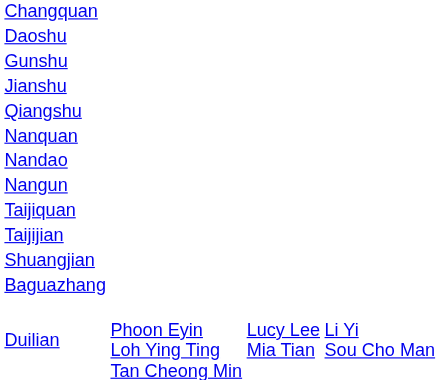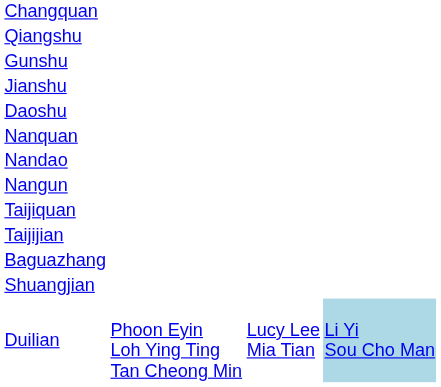rows swapped: Daoshu <-> Qiangshu
rows swapped: Baguazhang <-> Shuangjian
Duilian | column 4: no background -> lightblue background
